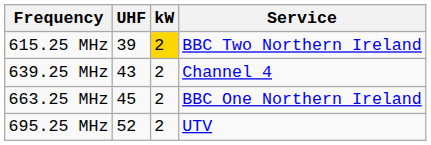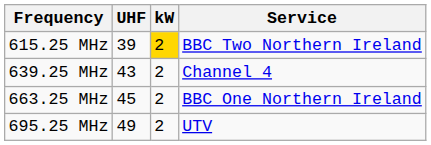695.25 MHz | UHF: 52 -> 49
